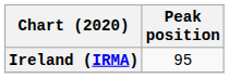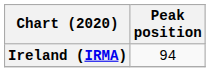Ireland (IRMA) | Peak position: 95 -> 94
